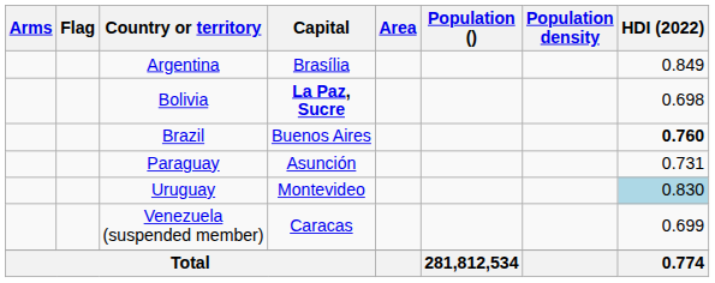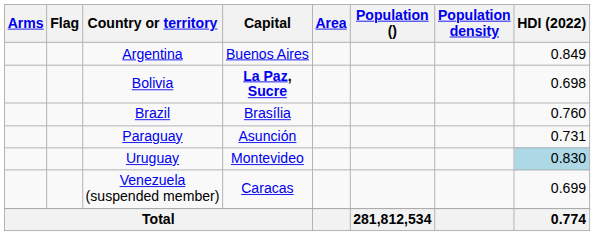Argentina | Capital: Brasília -> Buenos Aires
Brazil | Capital: Buenos Aires -> Brasília
Brazil | HDI (2022): bold -> normal
